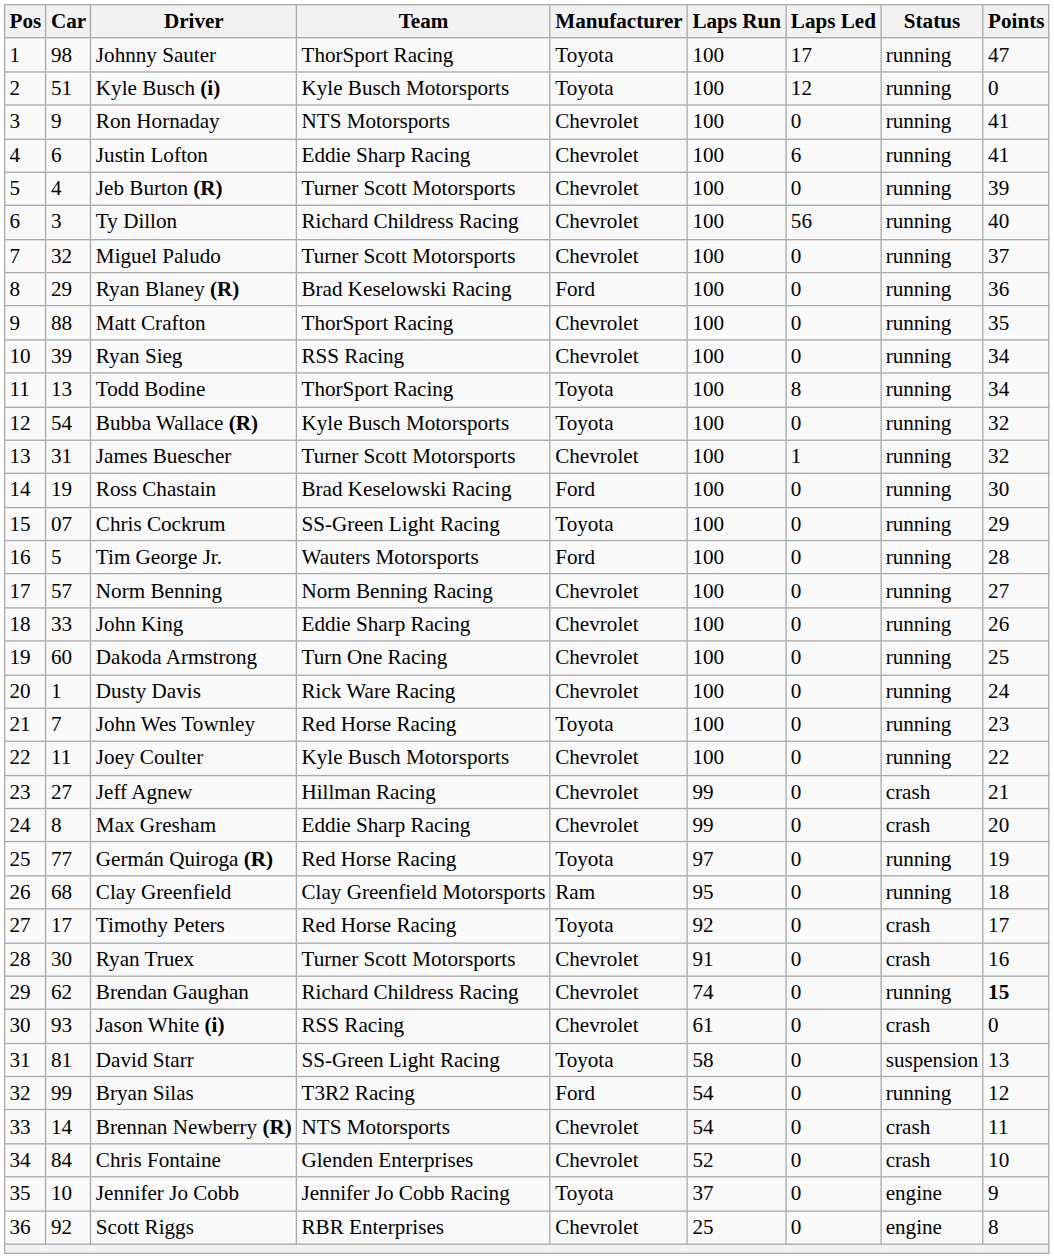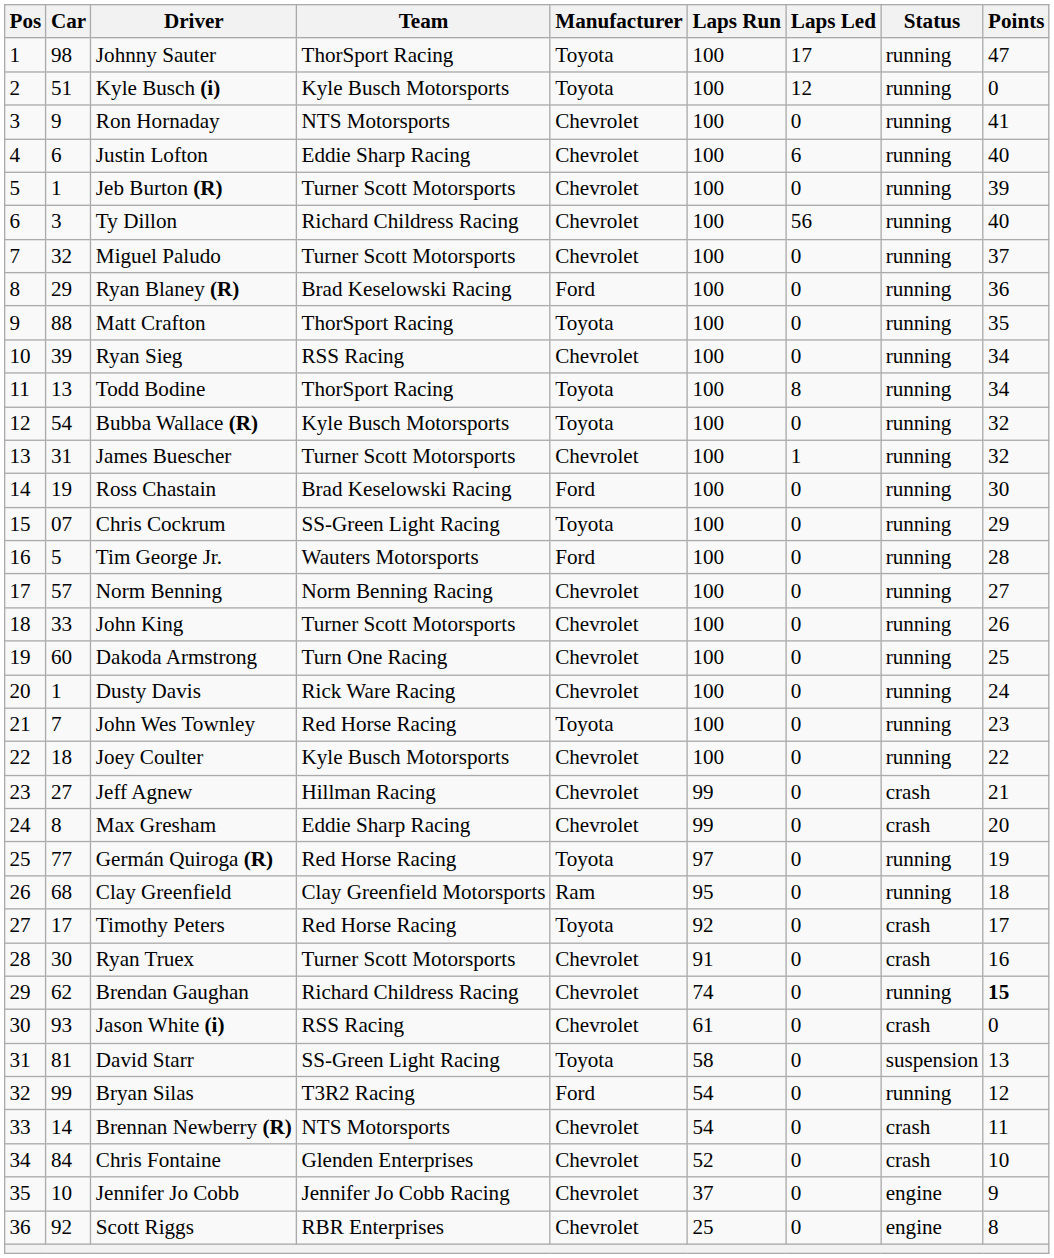Justin Lofton | Points: 41 -> 40
Jeb Burton (R) | Car: 4 -> 1
Matt Crafton | Manufacturer: Chevrolet -> Toyota
John King | Team: Eddie Sharp Racing -> Turner Scott Motorsports
Joey Coulter | Car: 11 -> 18
Jennifer Jo Cobb | Manufacturer: Toyota -> Chevrolet
